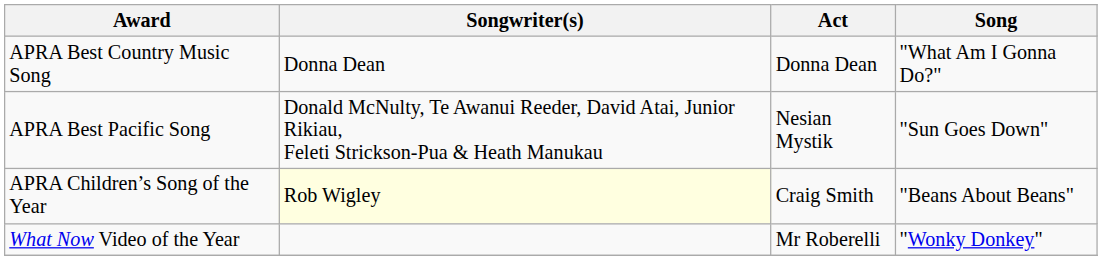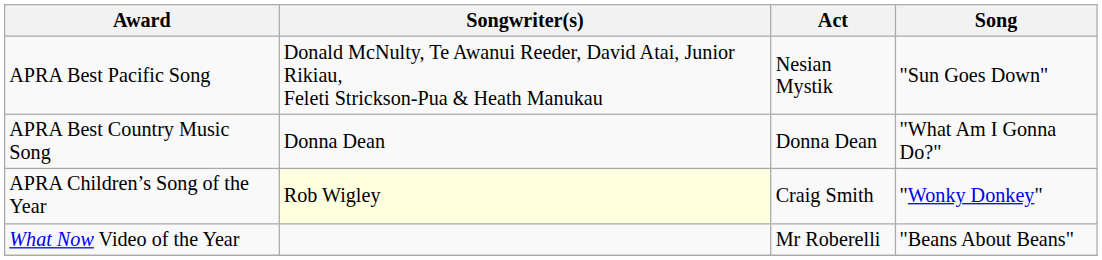rows swapped: APRA Best Pacific Song <-> APRA Best Country Music Song
APRA Children’s Song of the Year | Song: "Beans About Beans" -> "Wonky Donkey"
What Now Video of the Year | Song: "Wonky Donkey" -> "Beans About Beans"
